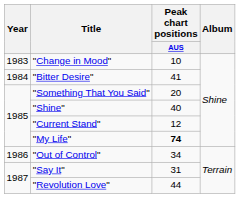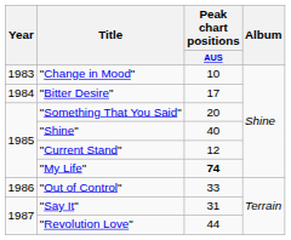"Bitter Desire" | Peak chart positions / AUS: 41 -> 17
"Out of Control" | Peak chart positions / AUS: 34 -> 33
